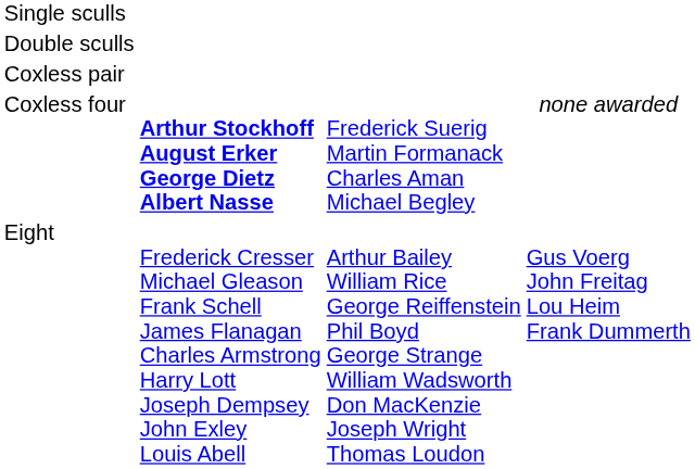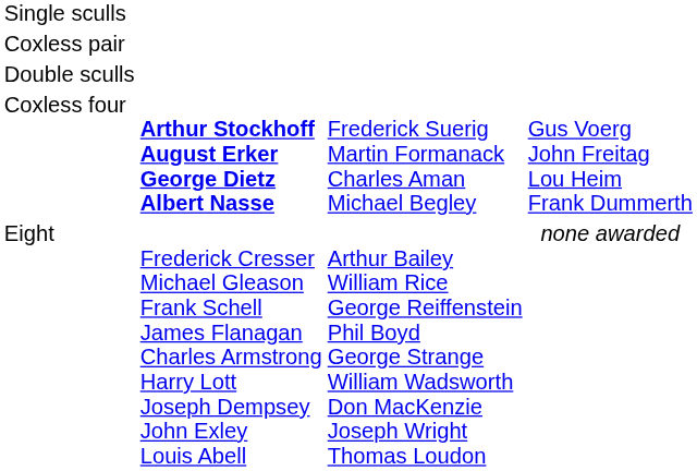rows swapped: Double sculls <-> Coxless pair
Coxless four | column 4: none awarded -> Gus Voerg John Freitag Lou Heim Frank Dummerth
Eight | column 4: Gus Voerg John Freitag Lou Heim Frank Dummerth -> none awarded
